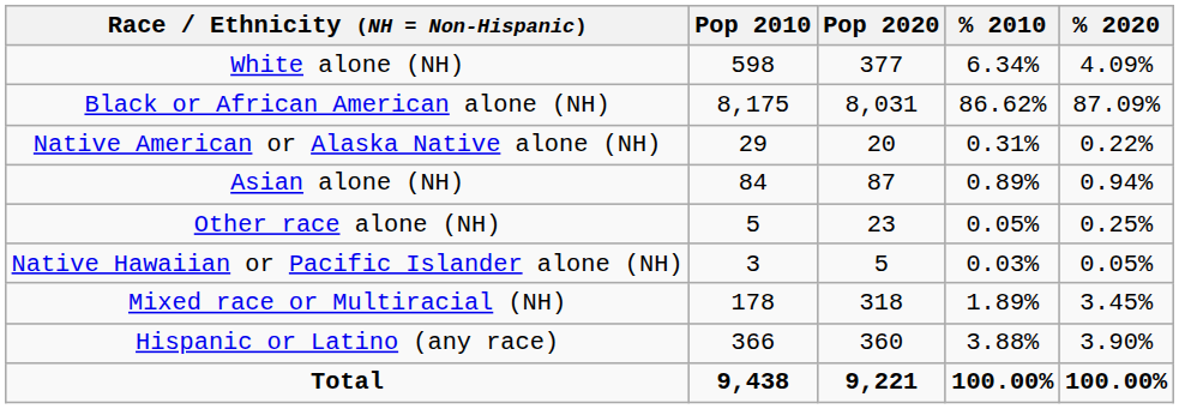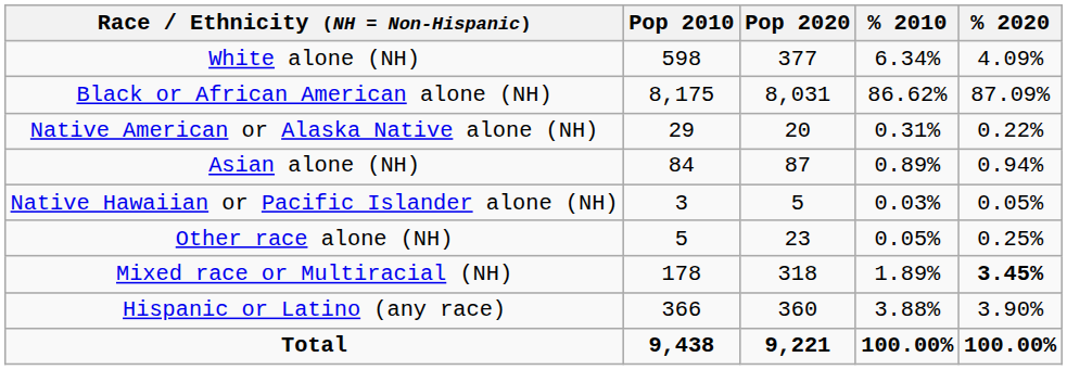rows swapped: Native Hawaiian or Pacific Islander alone (NH) <-> Other race alone (NH)
Mixed race or Multiracial (NH) | % 2020: normal -> bold
